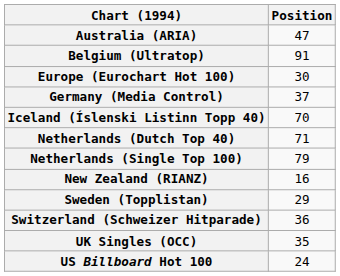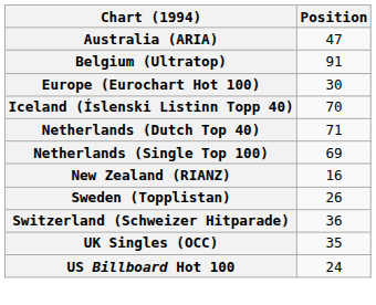- row: Germany (Media Control) | 37
Netherlands (Single Top 100) | Position: 79 -> 69
Sweden (Topplistan) | Position: 29 -> 26
